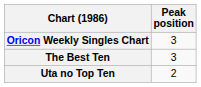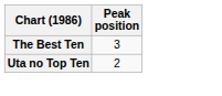- row: Oricon Weekly Singles Chart | 3
